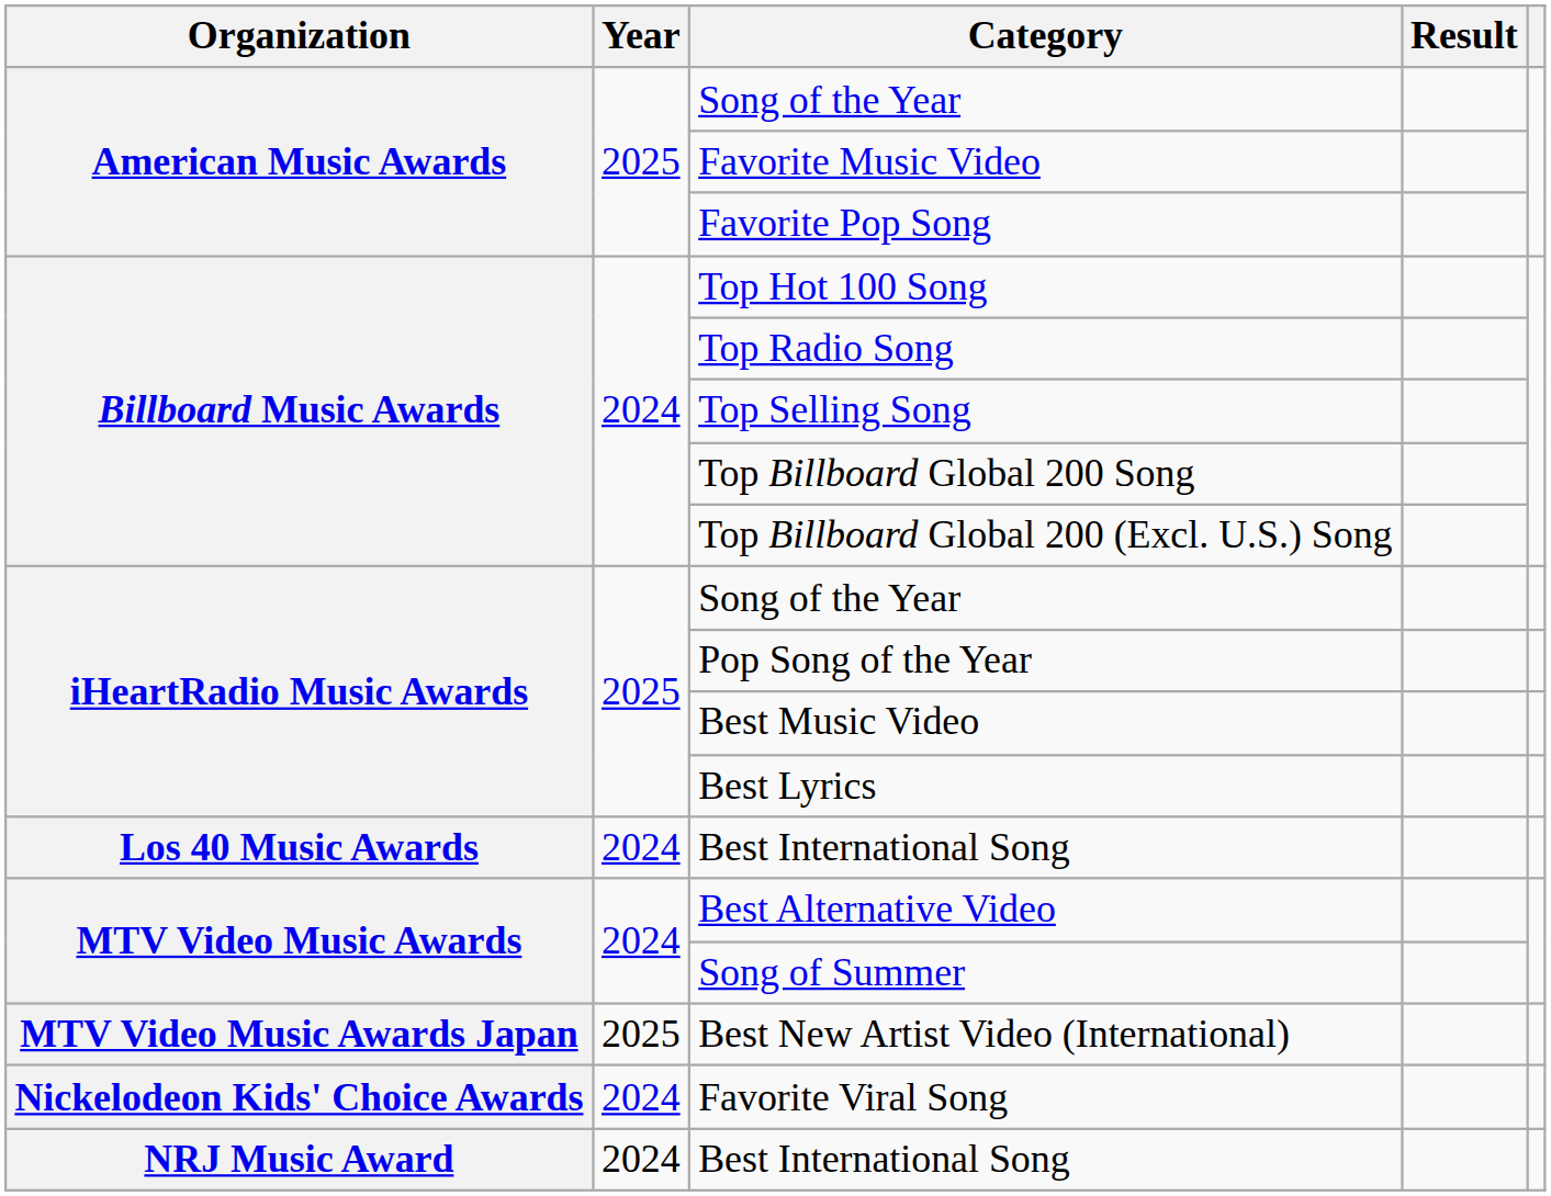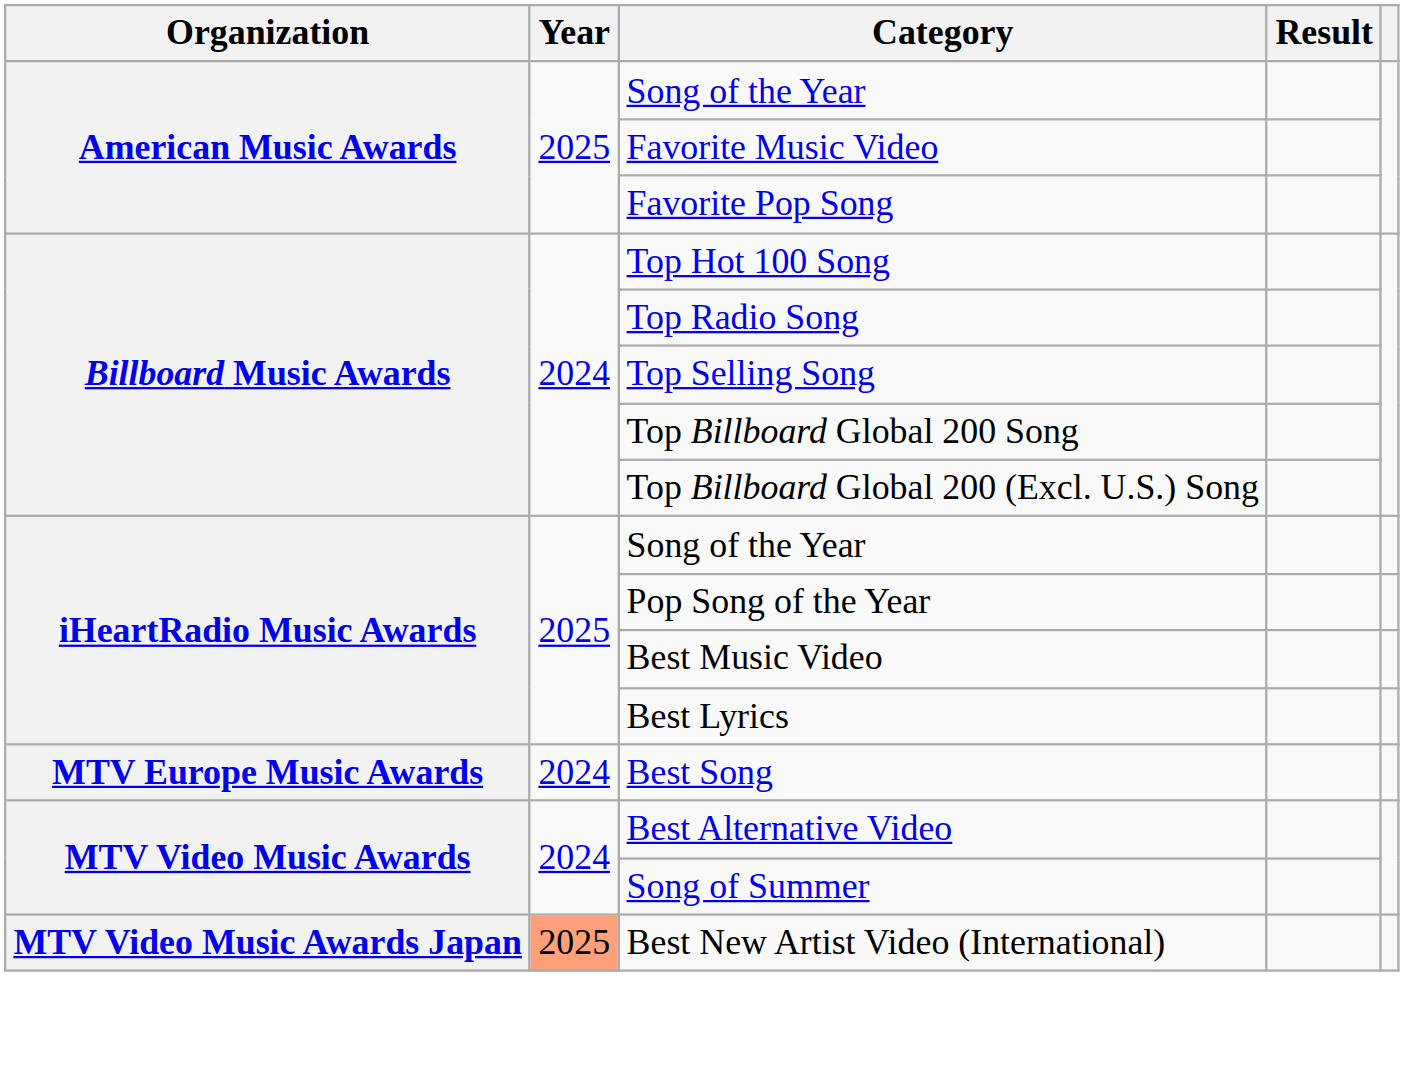- row: Los 40 Music Awards | 2024 | Best International Song
+ row: MTV Europe Music Awards | 2024 | Best Song
Best New Artist Video (International) | Year: no background -> lightsalmon background
- row: Nickelodeon Kids' Choice Awards | 2024 | Favorite Viral Song
- row: NRJ Music Award | 2024 | Best International Song
